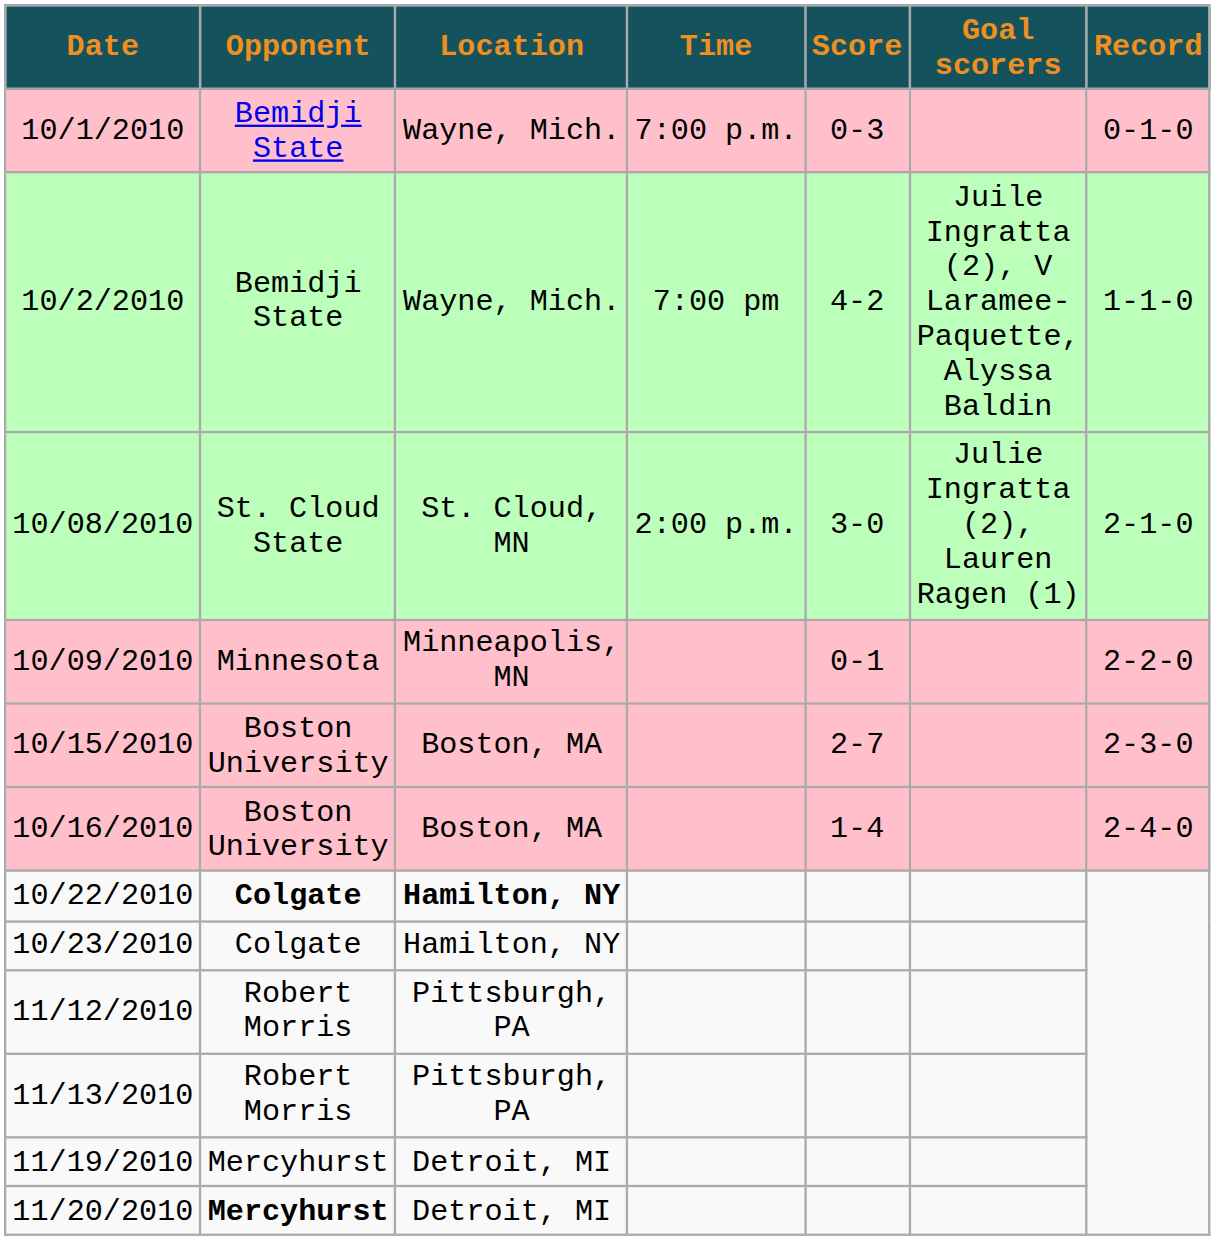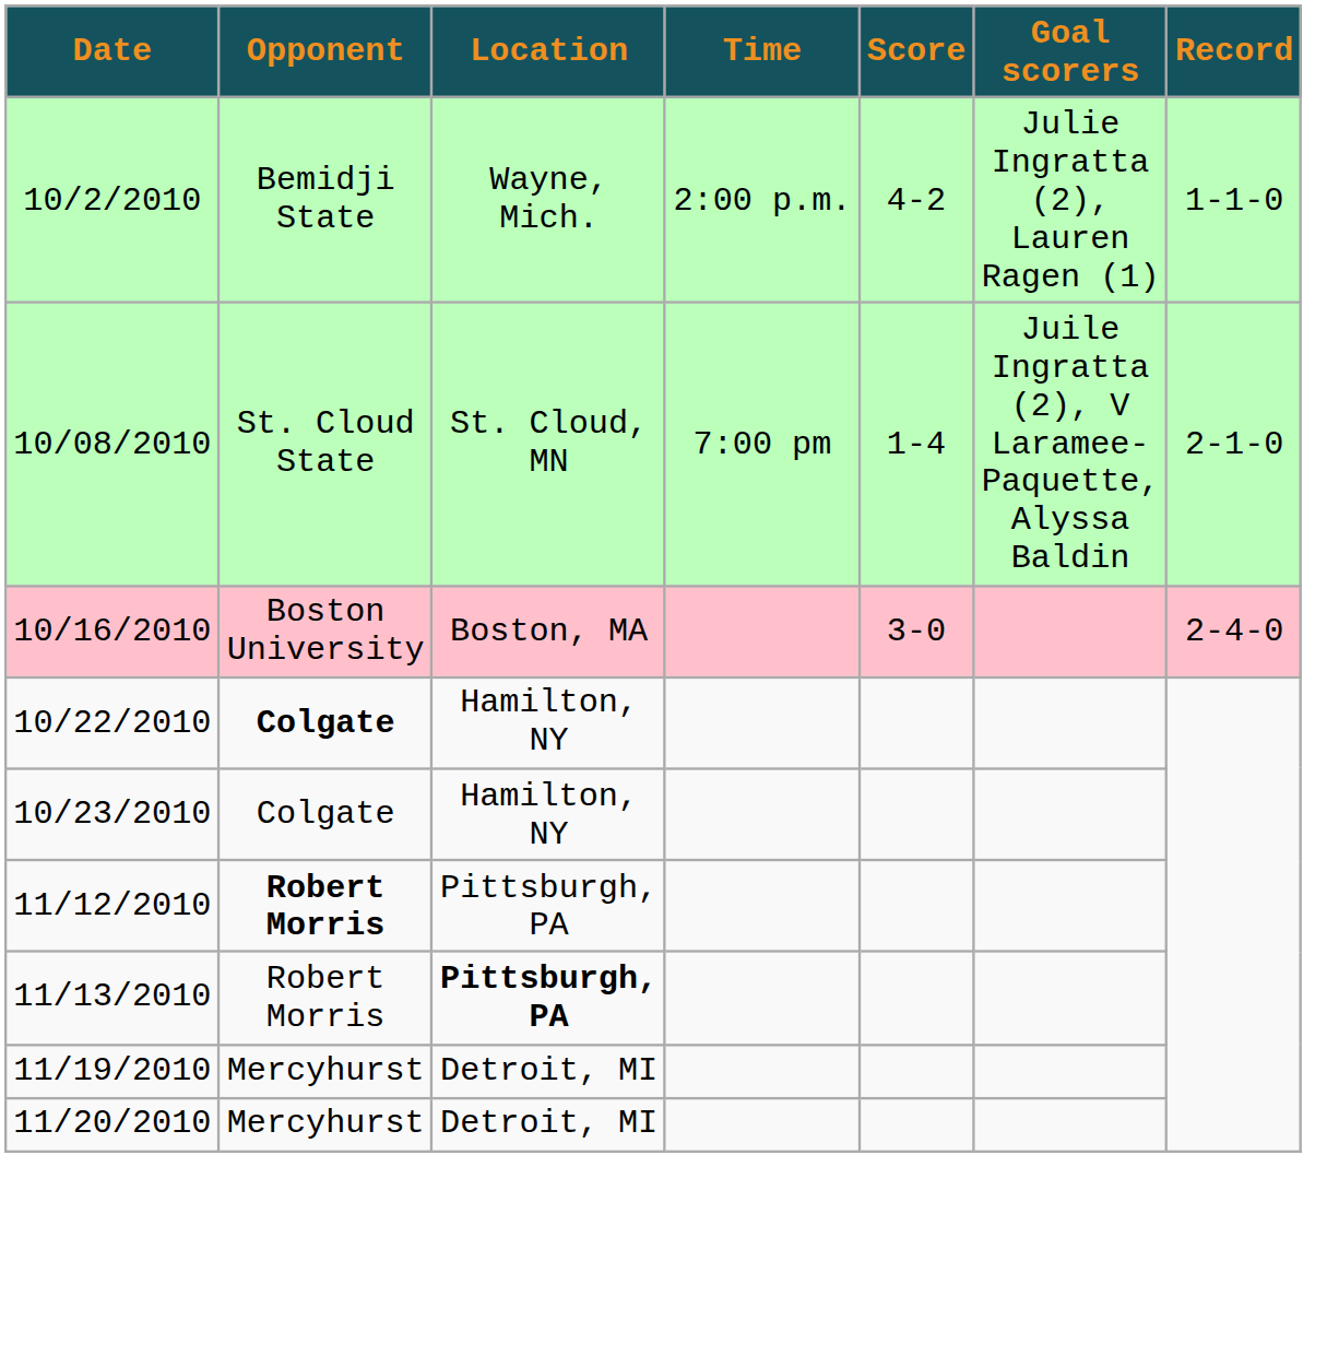- row: 10/1/2010 | Bemidji State | Wayne, Mich. | 7:00 p.m. | 0-3 | 0-1-0
10/2/2010 | Time: 7:00 pm -> 2:00 p.m.
10/2/2010 | Goal scorers: Juile Ingratta (2), V Laramee-Paquette, Alyssa Baldin -> Julie Ingratta (2), Lauren Ragen (1)
10/08/2010 | Time: 2:00 p.m. -> 7:00 pm
10/08/2010 | Score: 3-0 -> 1-4
10/08/2010 | Goal scorers: Julie Ingratta (2), Lauren Ragen (1) -> Juile Ingratta (2), V Laramee-Paquette, Alyssa Baldin
- row: 10/09/2010 | Minnesota | Minneapolis, MN | 0-1 | 2-2-0
- row: 10/15/2010 | Boston University | Boston, MA | 2-7 | 2-3-0
10/16/2010 | Score: 1-4 -> 3-0
10/22/2010 | Location: bold -> normal
11/12/2010 | Opponent: normal -> bold
11/13/2010 | Location: normal -> bold
11/20/2010 | Opponent: bold -> normal
